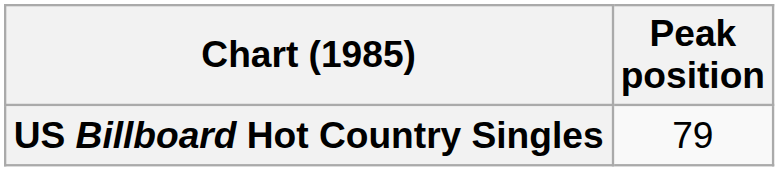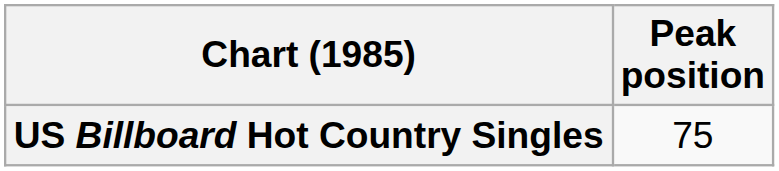US Billboard Hot Country Singles | Peak position: 79 -> 75
